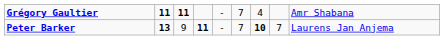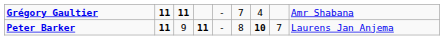Peter Barker | column 2: 13 -> 11
Peter Barker | column 6: 7 -> 8
